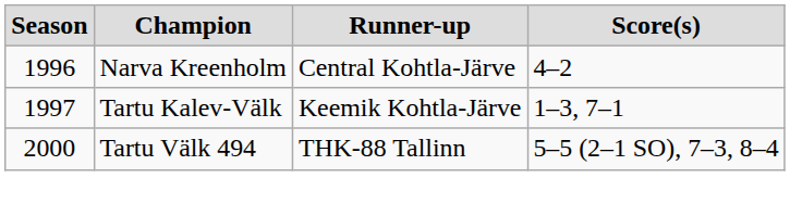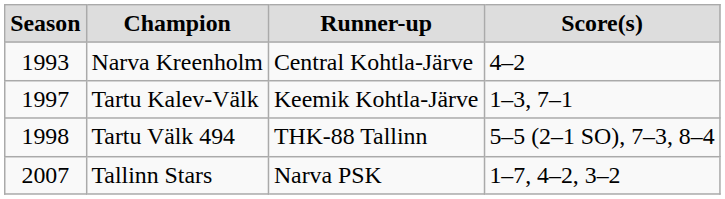Narva Kreenholm | column 1: 1996 -> 1993
Tartu Välk 494 | column 1: 2000 -> 1998
+ row: 2007 | Tallinn Stars | Narva PSK | 1–7, 4–2, 3–2
